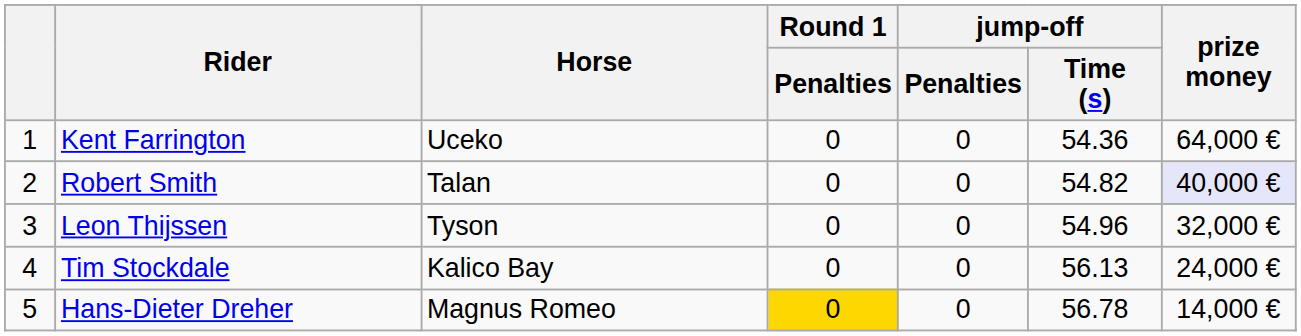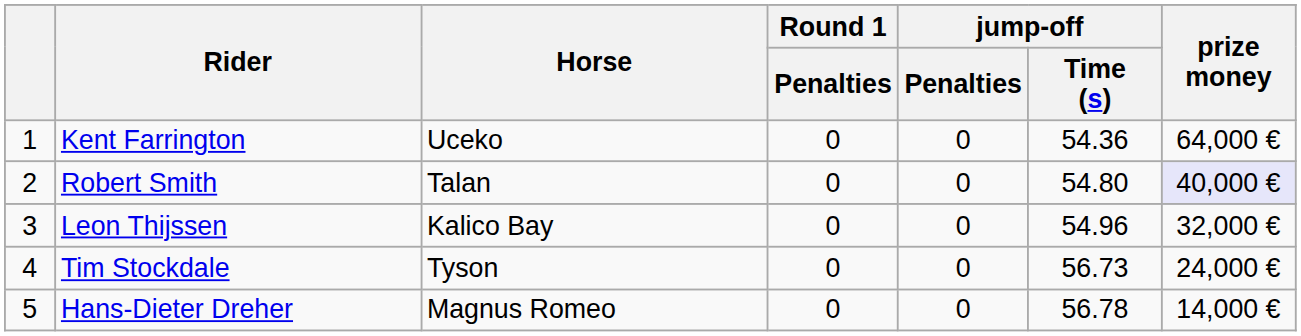Robert Smith | jump-off / Time (s): 54.82 -> 54.80
Leon Thijssen | Horse: Tyson -> Kalico Bay
Tim Stockdale | Horse: Kalico Bay -> Tyson
Tim Stockdale | jump-off / Time (s): 56.13 -> 56.73
Hans-Dieter Dreher | Round 1 / Penalties: gold background -> no background
